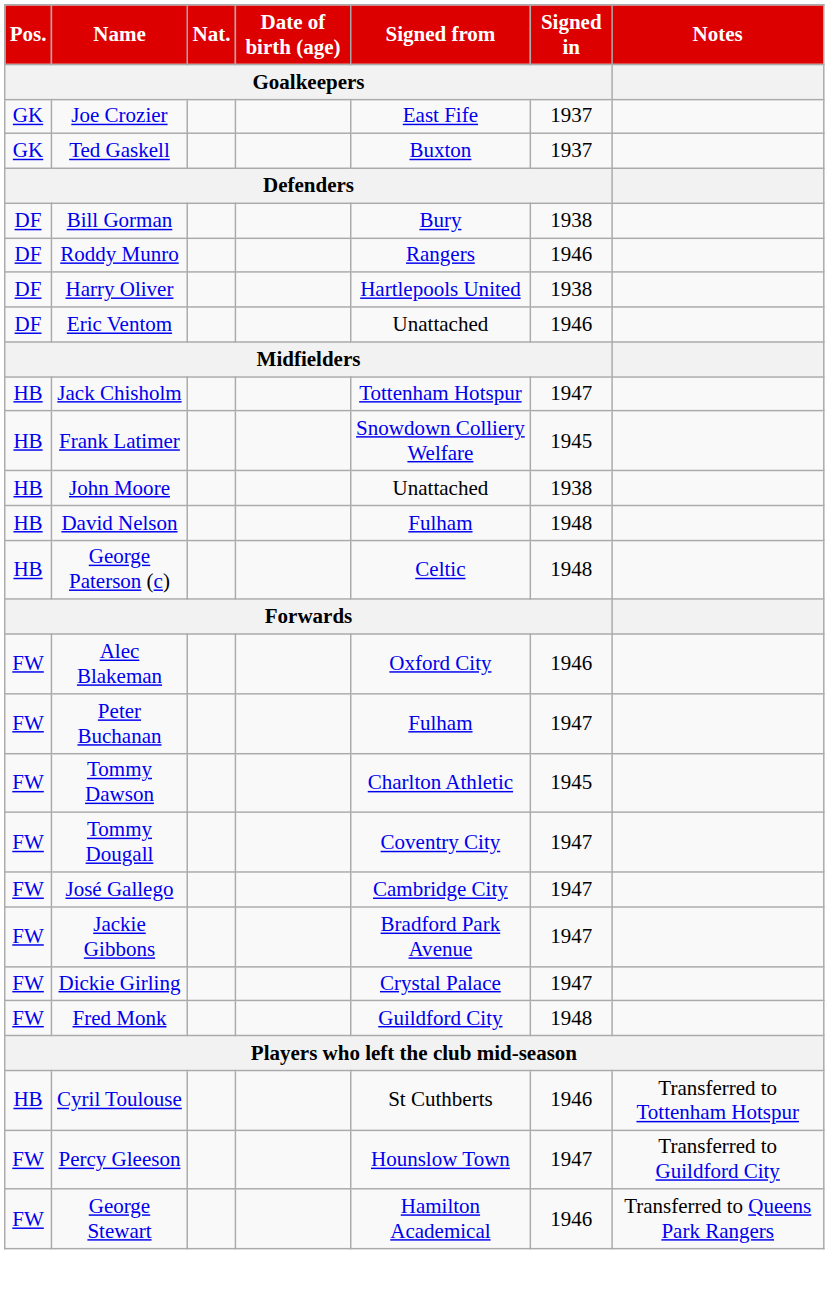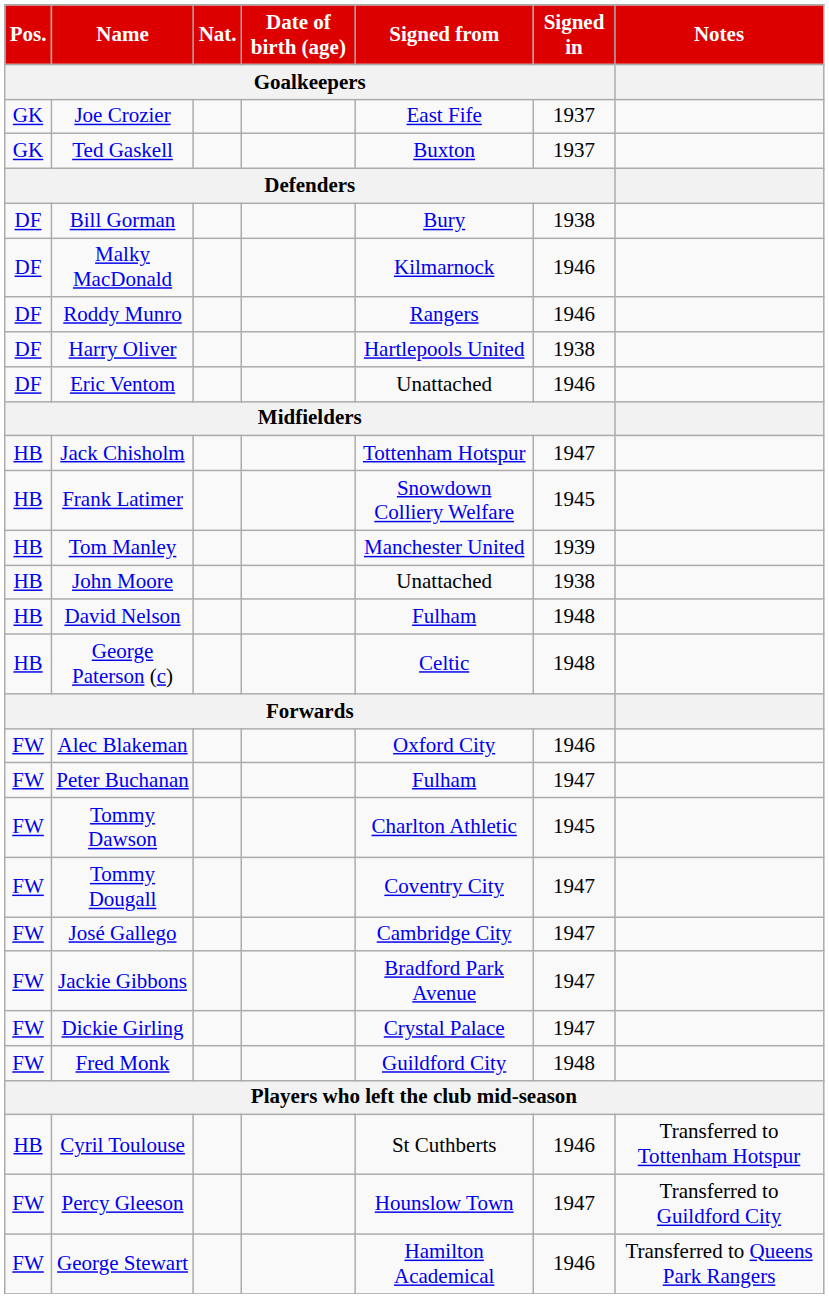+ row: DF | Malky MacDonald | Kilmarnock | 1946
+ row: HB | Tom Manley | Manchester United | 1939
